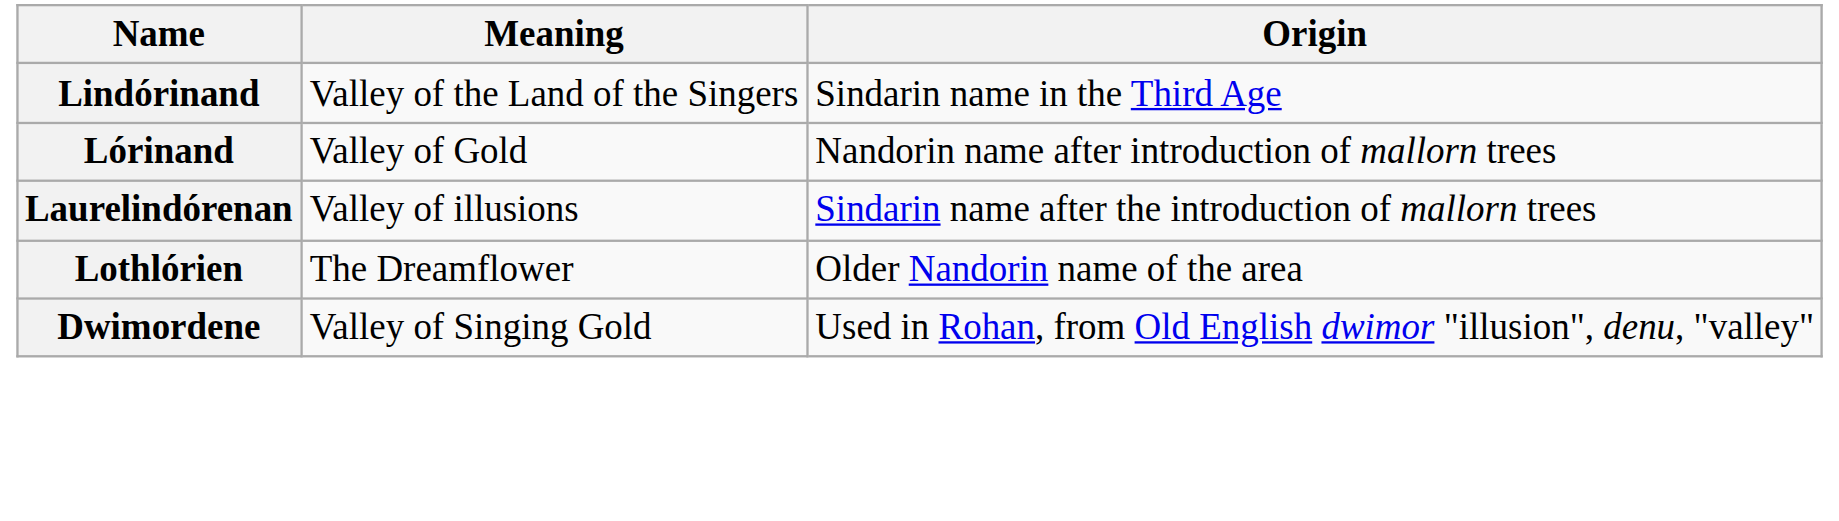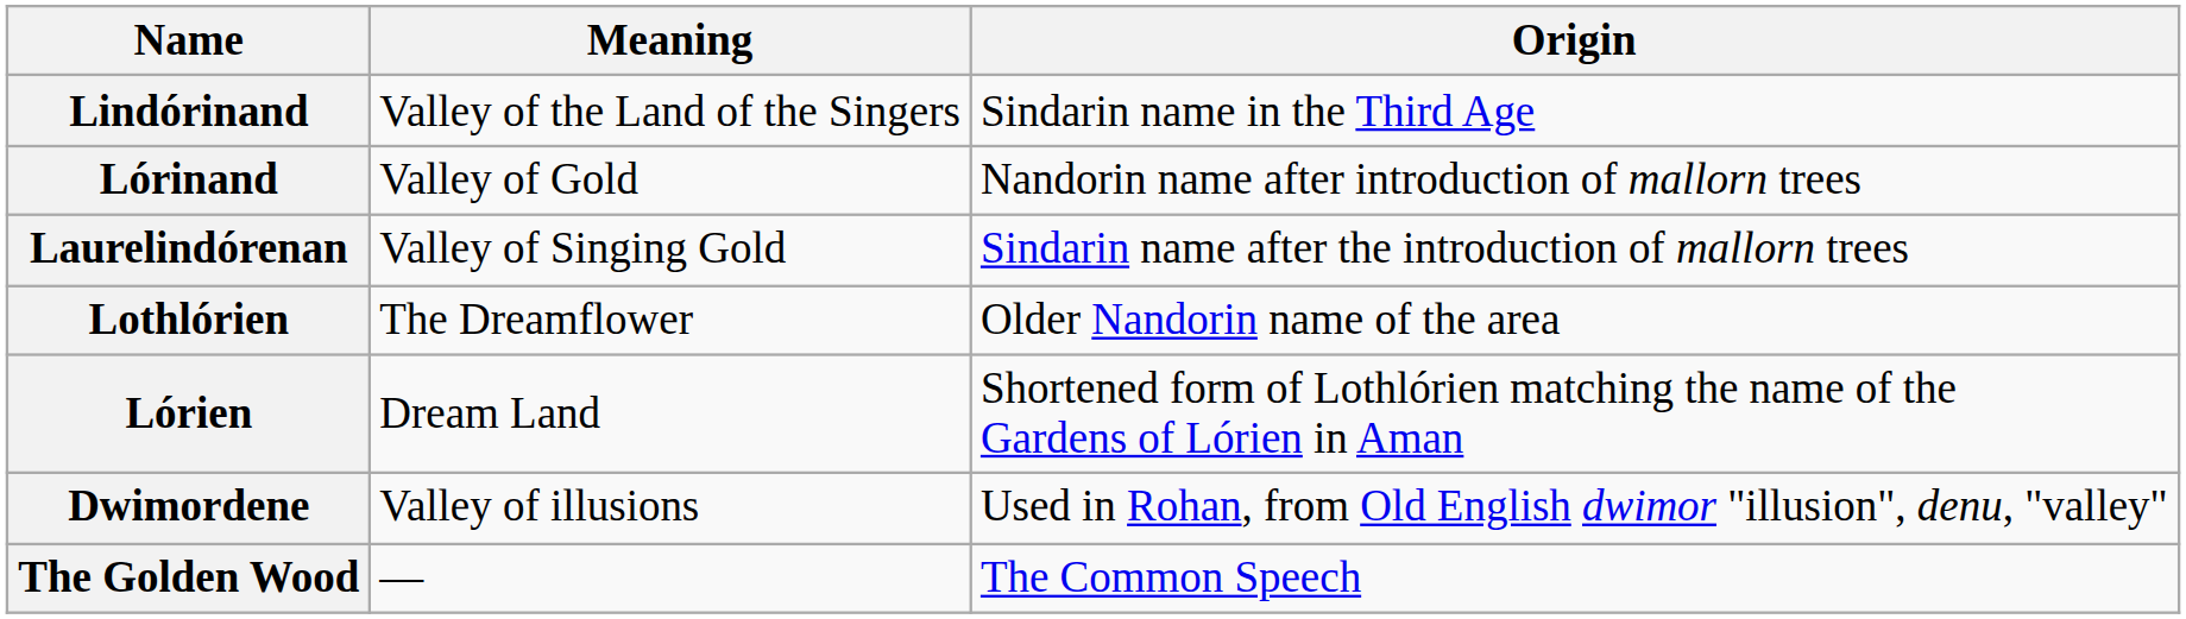Laurelindórenan | Meaning: Valley of illusions -> Valley of Singing Gold
+ row: Lórien | Dream Land | Shortened form of Lothlórien matching the name of the Gardens of Lórien in Aman
Dwimordene | Meaning: Valley of Singing Gold -> Valley of illusions
+ row: The Golden Wood | — | The Common Speech
